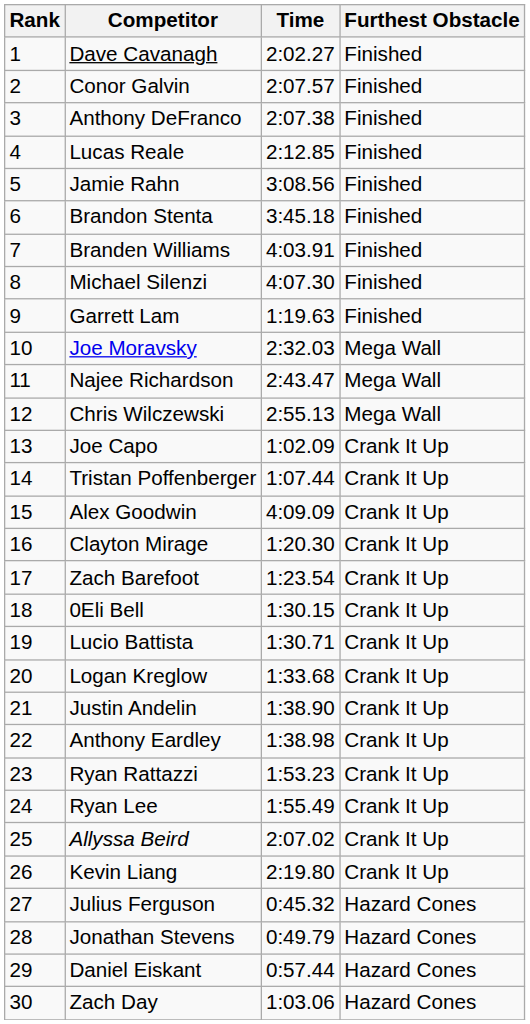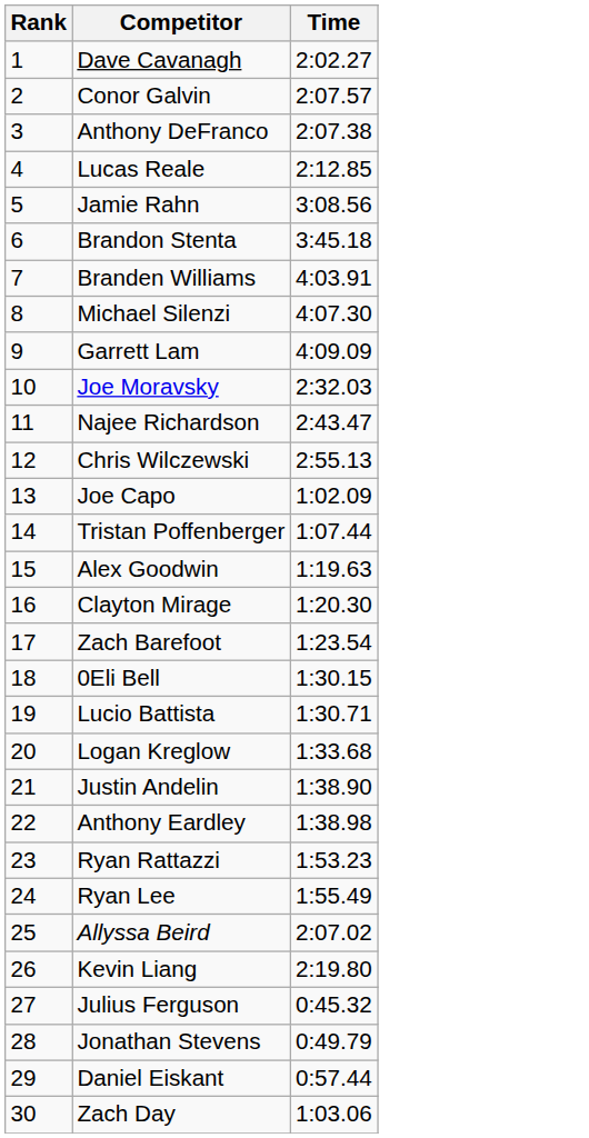- column: Furthest Obstacle | Finished | Finished | Finished | Finished | Finished | Finished | Finished | Finished | Finished | Mega Wall | Mega Wall | Mega Wall | Crank It Up | Crank It Up | Crank It Up | Crank It Up | Crank It Up | Crank It Up | Crank It Up | Crank It Up | Crank It Up | Crank It Up | Crank It Up | Crank It Up | Crank It Up | Crank It Up | Hazard Cones | Hazard Cones | Hazard Cones | Hazard Cones
Garrett Lam | Time: 1:19.63 -> 4:09.09
Alex Goodwin | Time: 4:09.09 -> 1:19.63
